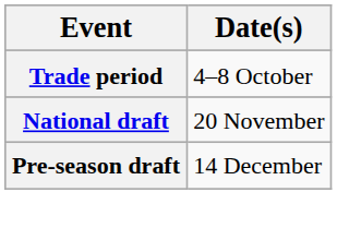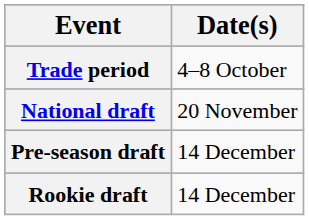+ row: Rookie draft | 14 December
